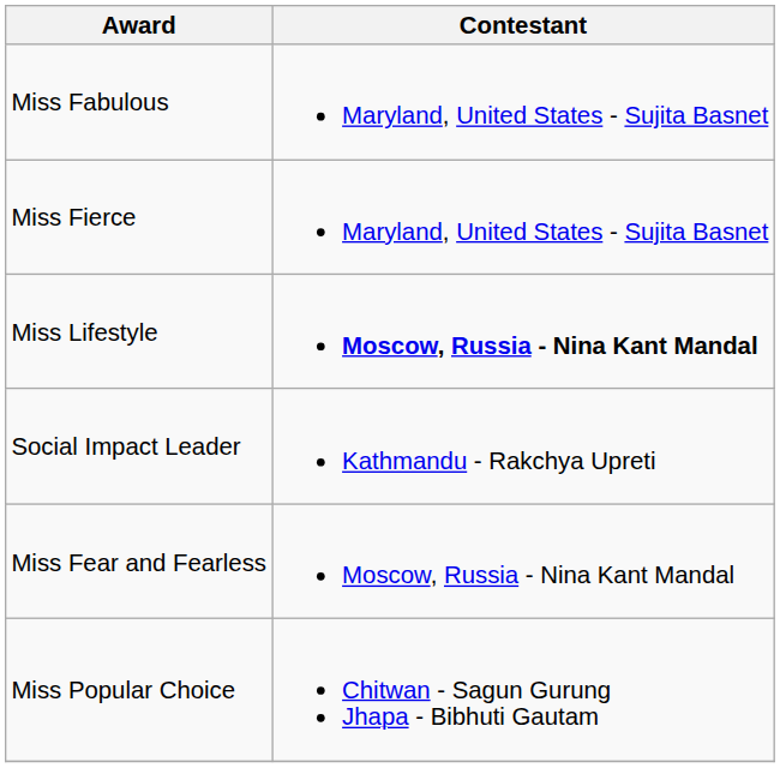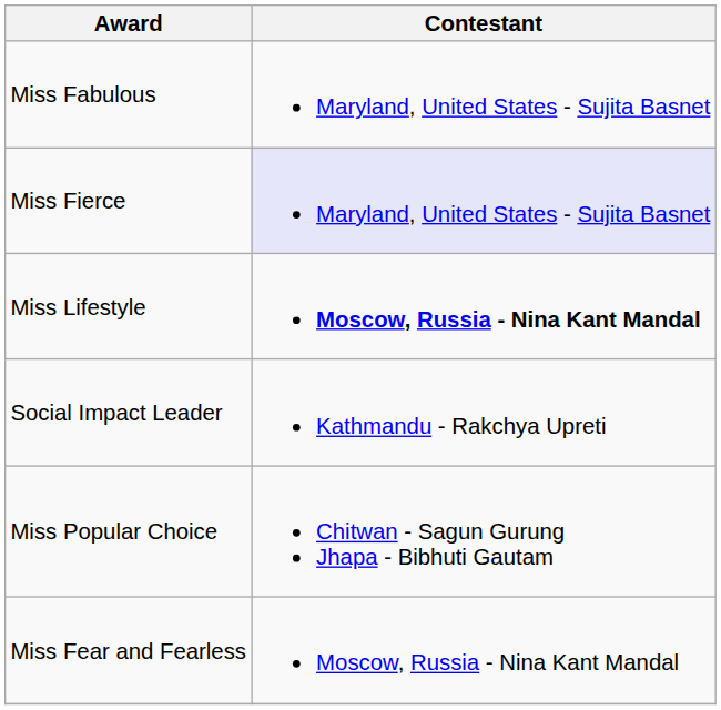Miss Fierce | Contestant: no background -> lavender background
rows swapped: Miss Fear and Fearless <-> Miss Popular Choice
